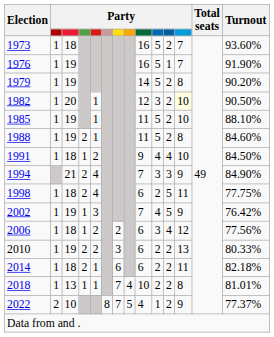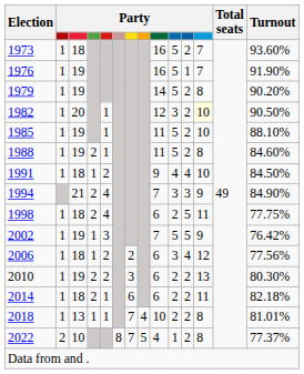2002 | column 10: 4 -> 5
2010 | Turnout: 80.33% -> 80.30%
2022 | column 12: 9 -> 8
